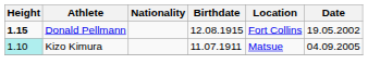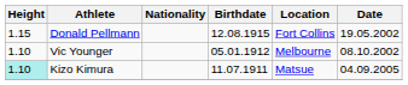Donald Pellmann | Height: bold -> normal
+ row: 1.10 | Vic Younger | 05.01.1912 | Melbourne | 08.10.2002
